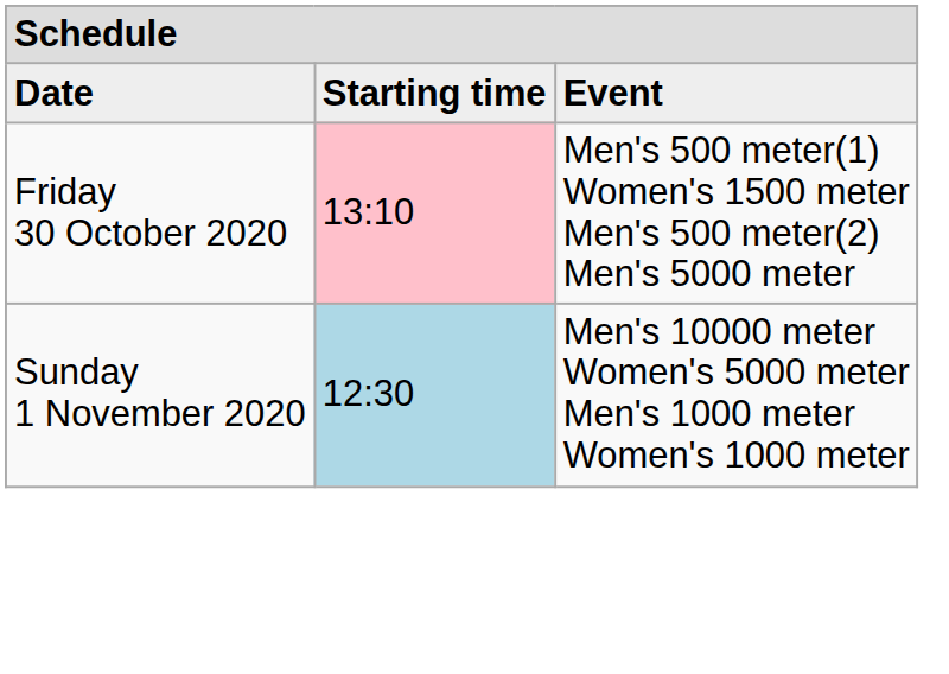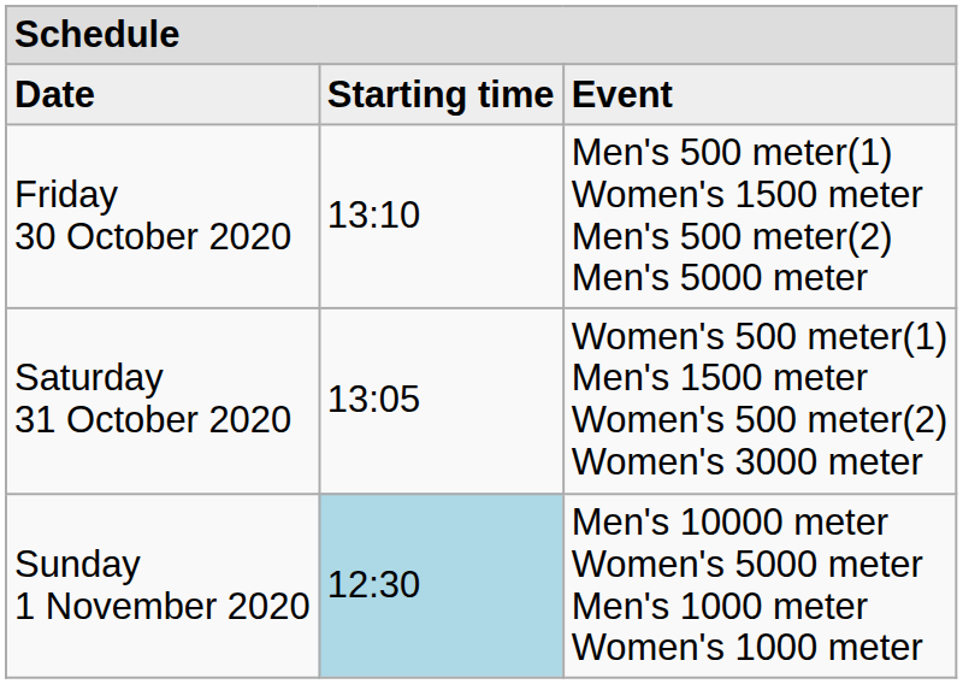Friday 30 October 2020 | column 2: pink background -> no background
+ row: Saturday 31 October 2020 | 13:05 | Women's 500 meter(1) Men's 1500 meter Women's 500 meter(2) Women's 3000 meter
